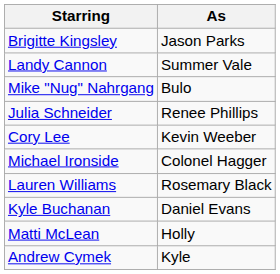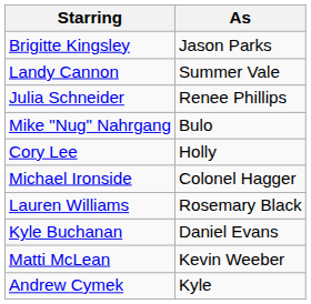rows swapped: Mike "Nug" Nahrgang <-> Julia Schneider
Cory Lee | As: Kevin Weeber -> Holly
Matti McLean | As: Holly -> Kevin Weeber
